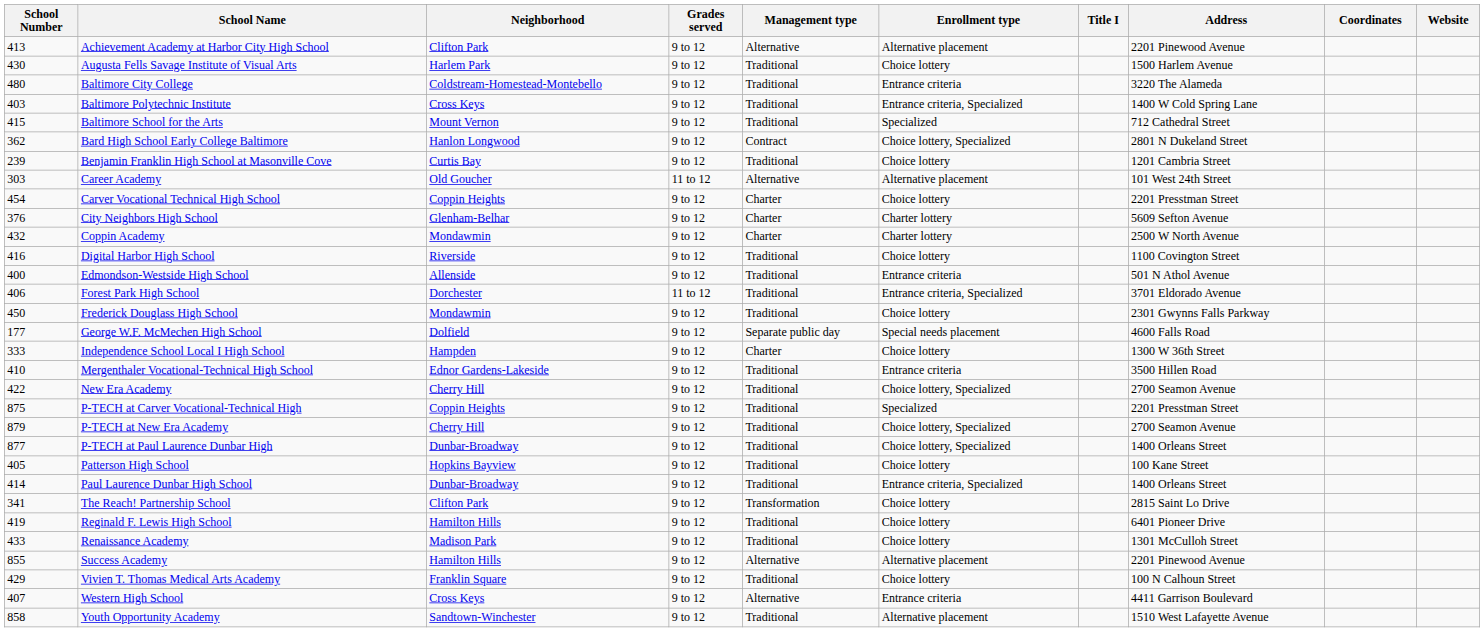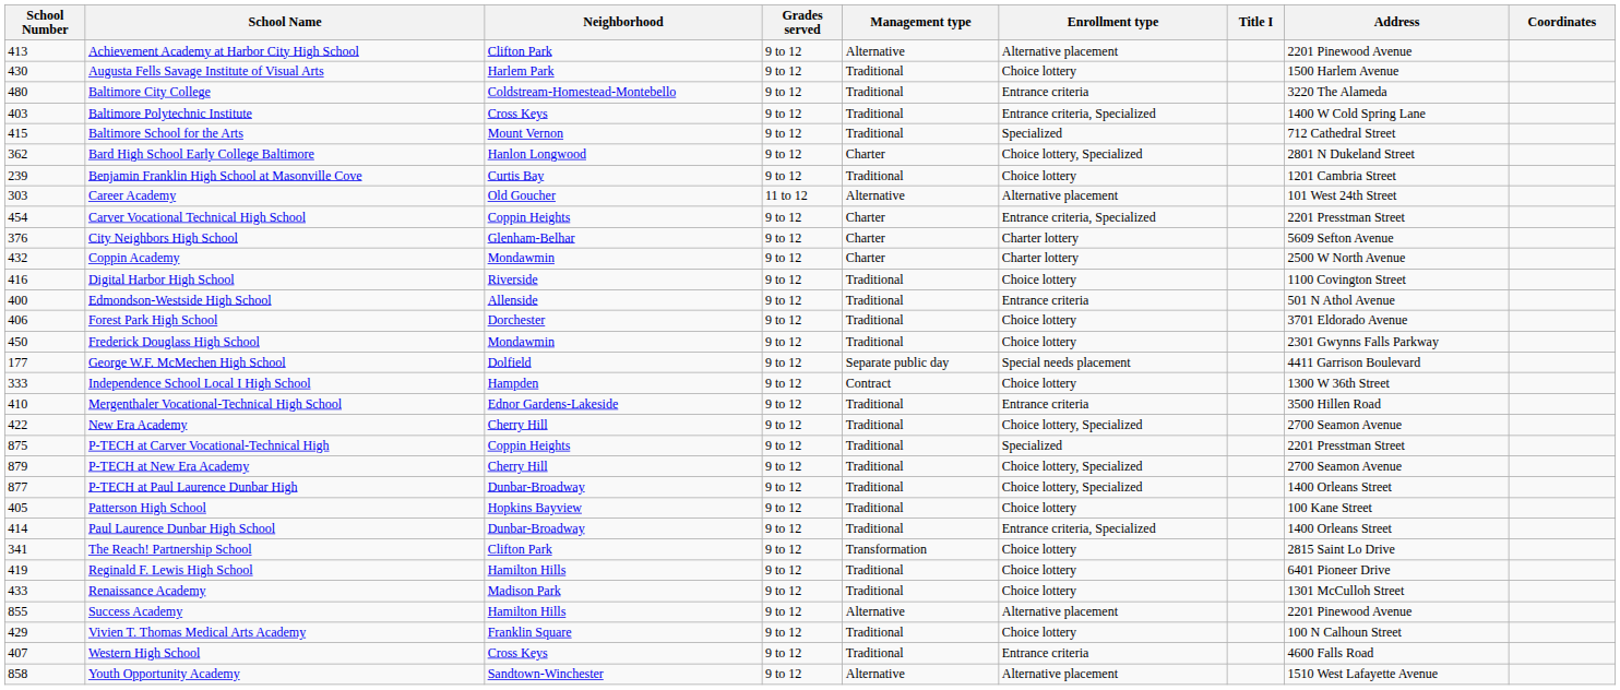- column: Website
Bard High School Early College Baltimore | Management type: Contract -> Charter
Carver Vocational Technical High School | Enrollment type: Choice lottery -> Entrance criteria, Specialized
Forest Park High School | Grades served: 11 to 12 -> 9 to 12
Forest Park High School | Enrollment type: Entrance criteria, Specialized -> Choice lottery
George W.F. McMechen High School | Address: 4600 Falls Road -> 4411 Garrison Boulevard
Independence School Local I High School | Management type: Charter -> Contract
Western High School | Management type: Alternative -> Traditional
Western High School | Address: 4411 Garrison Boulevard -> 4600 Falls Road
Youth Opportunity Academy | Management type: Traditional -> Alternative
